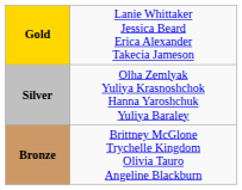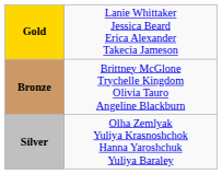rows swapped: Silver <-> Bronze
